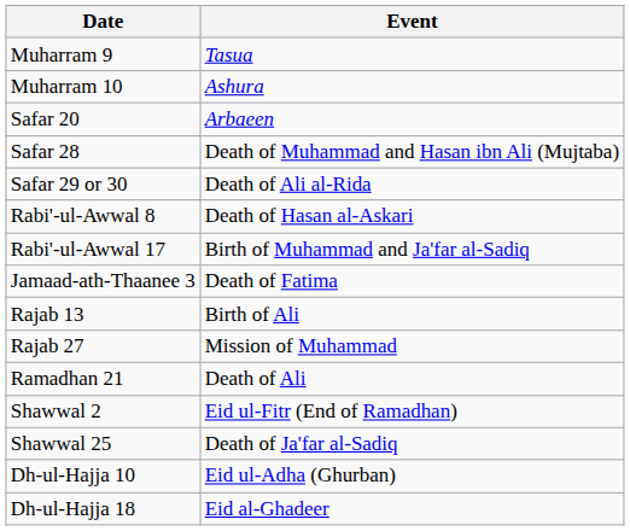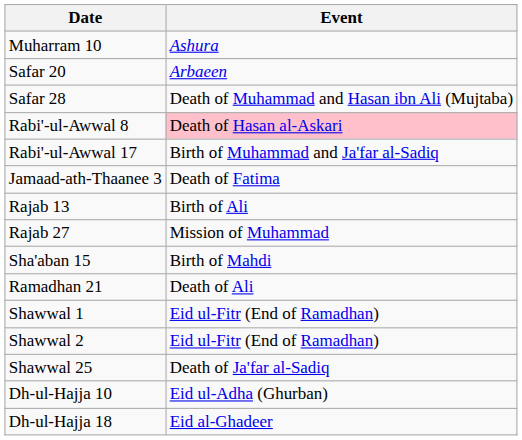- row: Muharram 9 | Tasua
- row: Safar 29 or 30 | Death of Ali al-Rida
Rabi'-ul-Awwal 8 | Event: no background -> pink background
+ row: Sha'aban 15 | Birth of Mahdi
+ row: Shawwal 1 | Eid ul-Fitr (End of Ramadhan)
